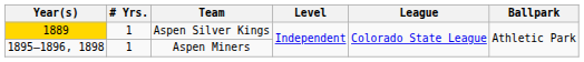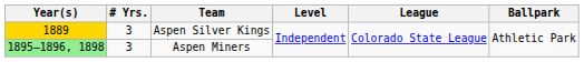Aspen Silver Kings | # Yrs.: 1 -> 3
Aspen Miners | Year(s): no background -> lightgreen background
Aspen Miners | # Yrs.: 1 -> 3
